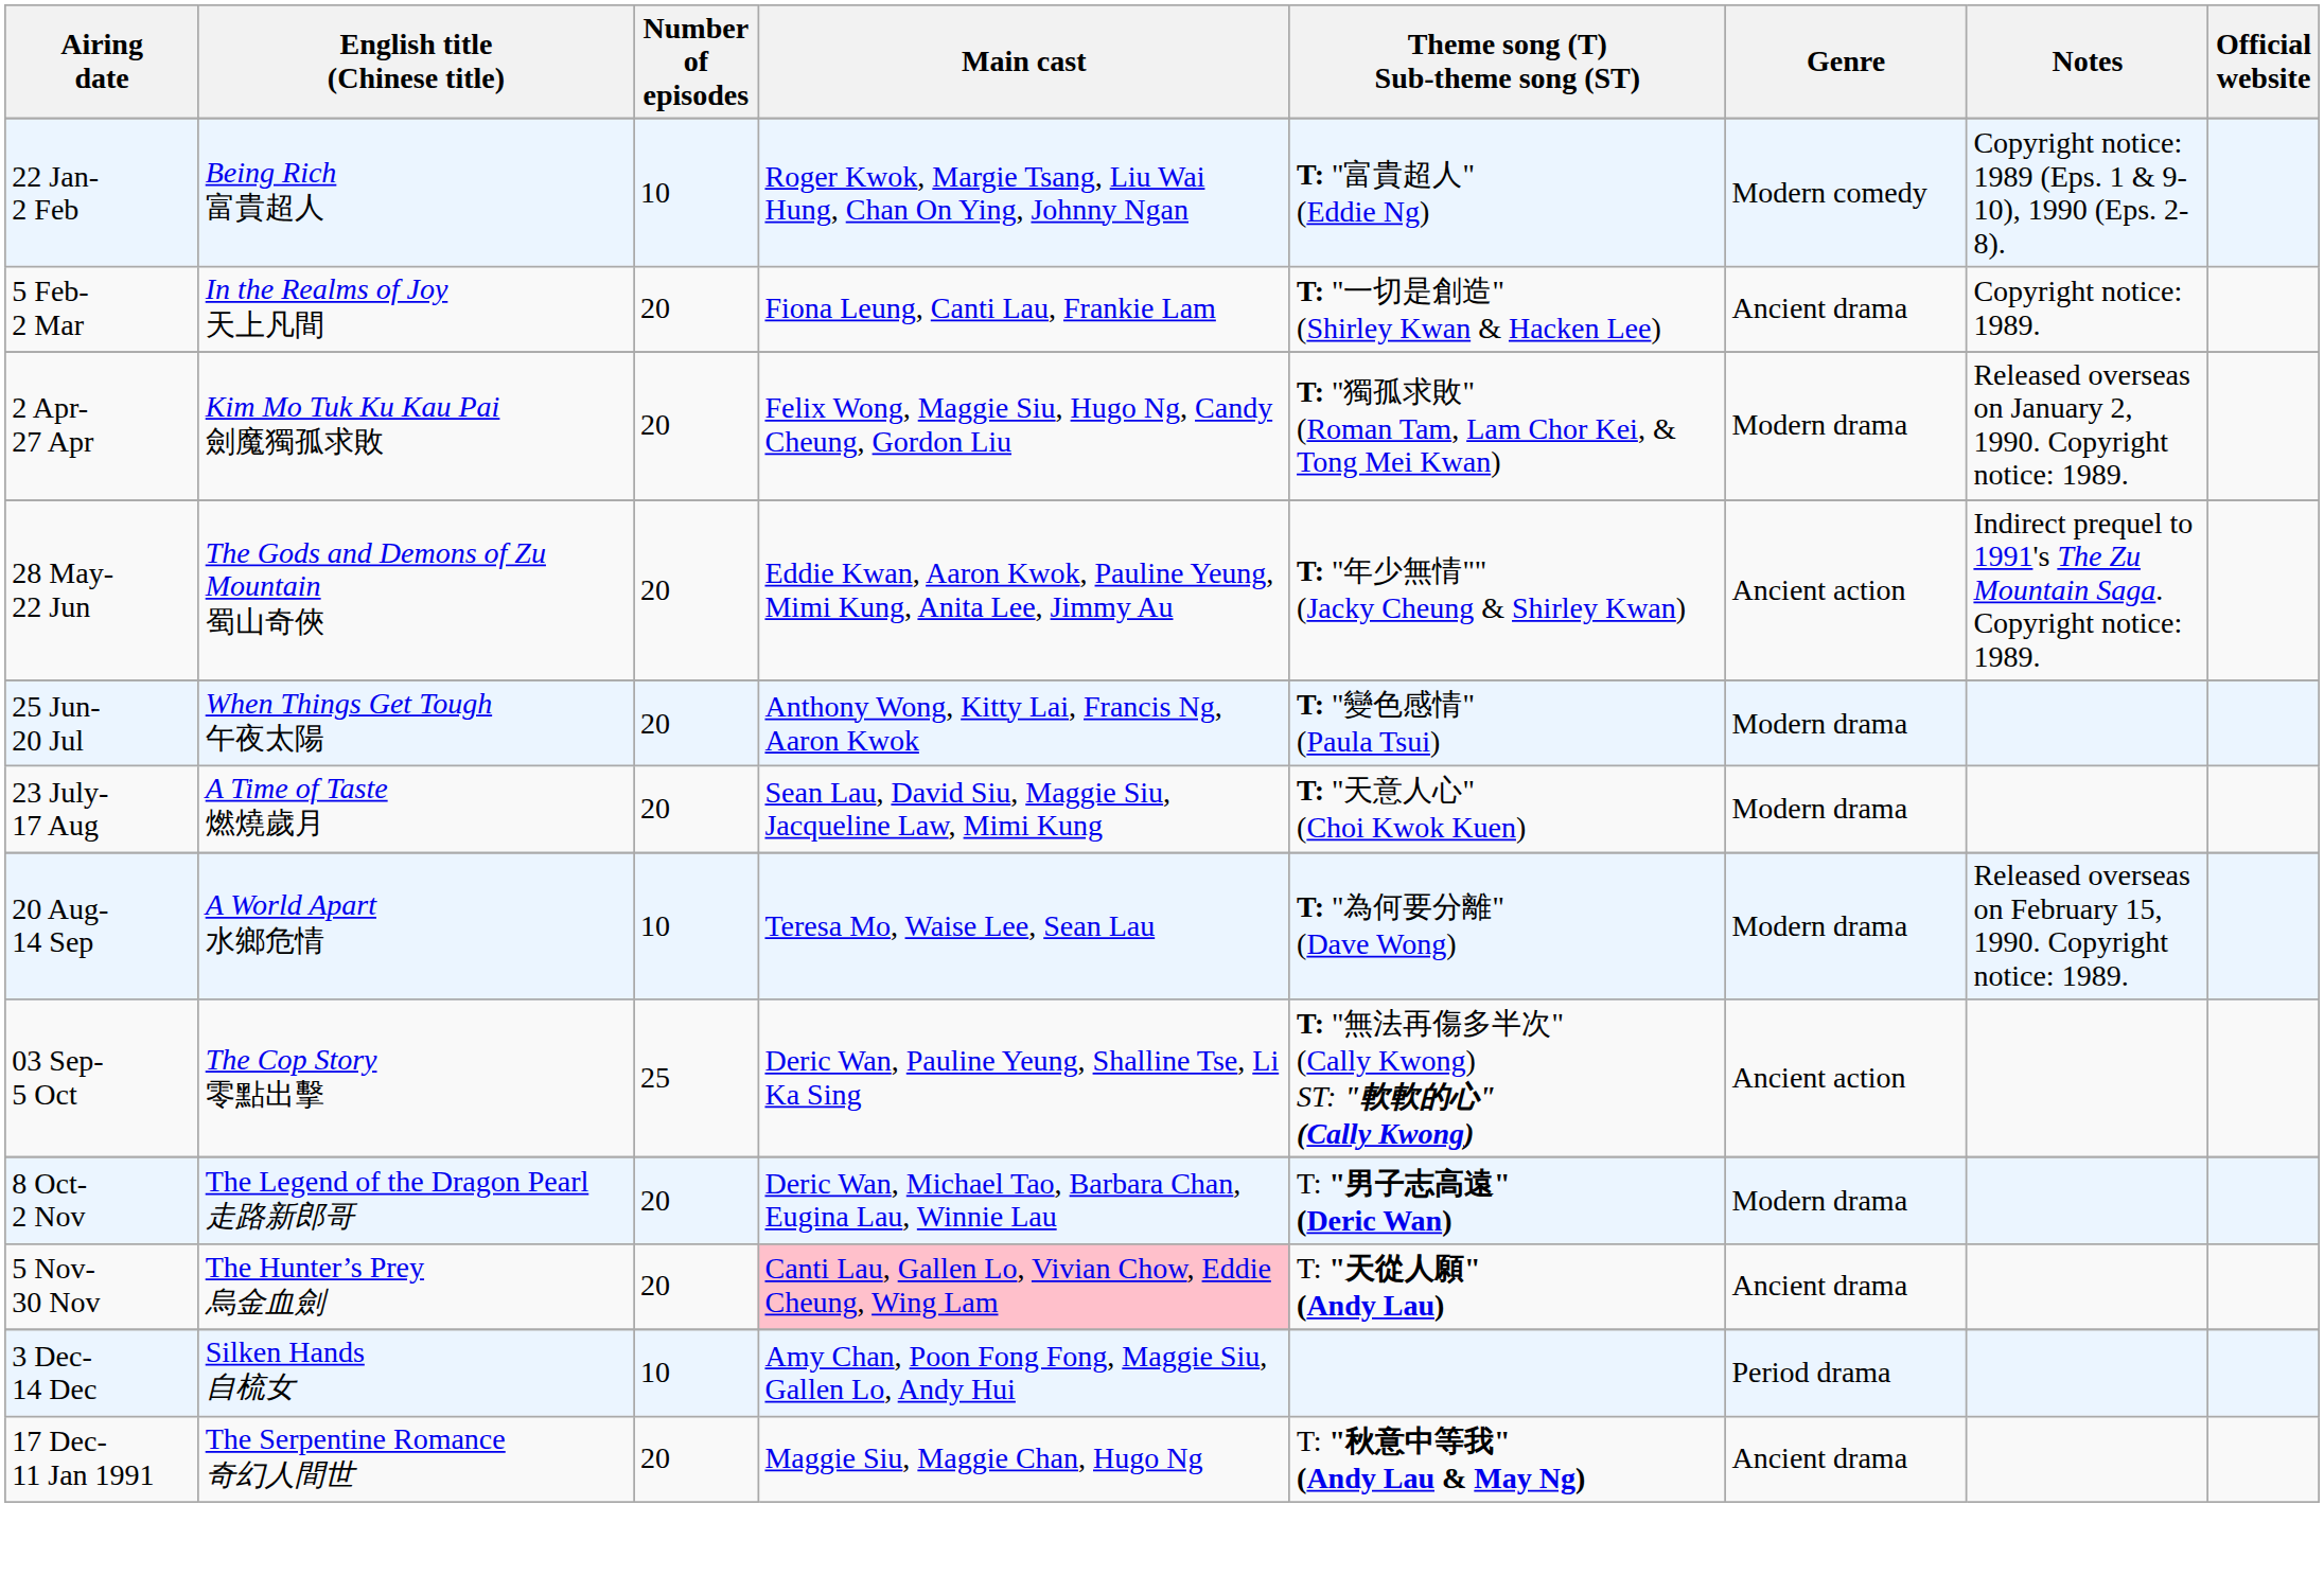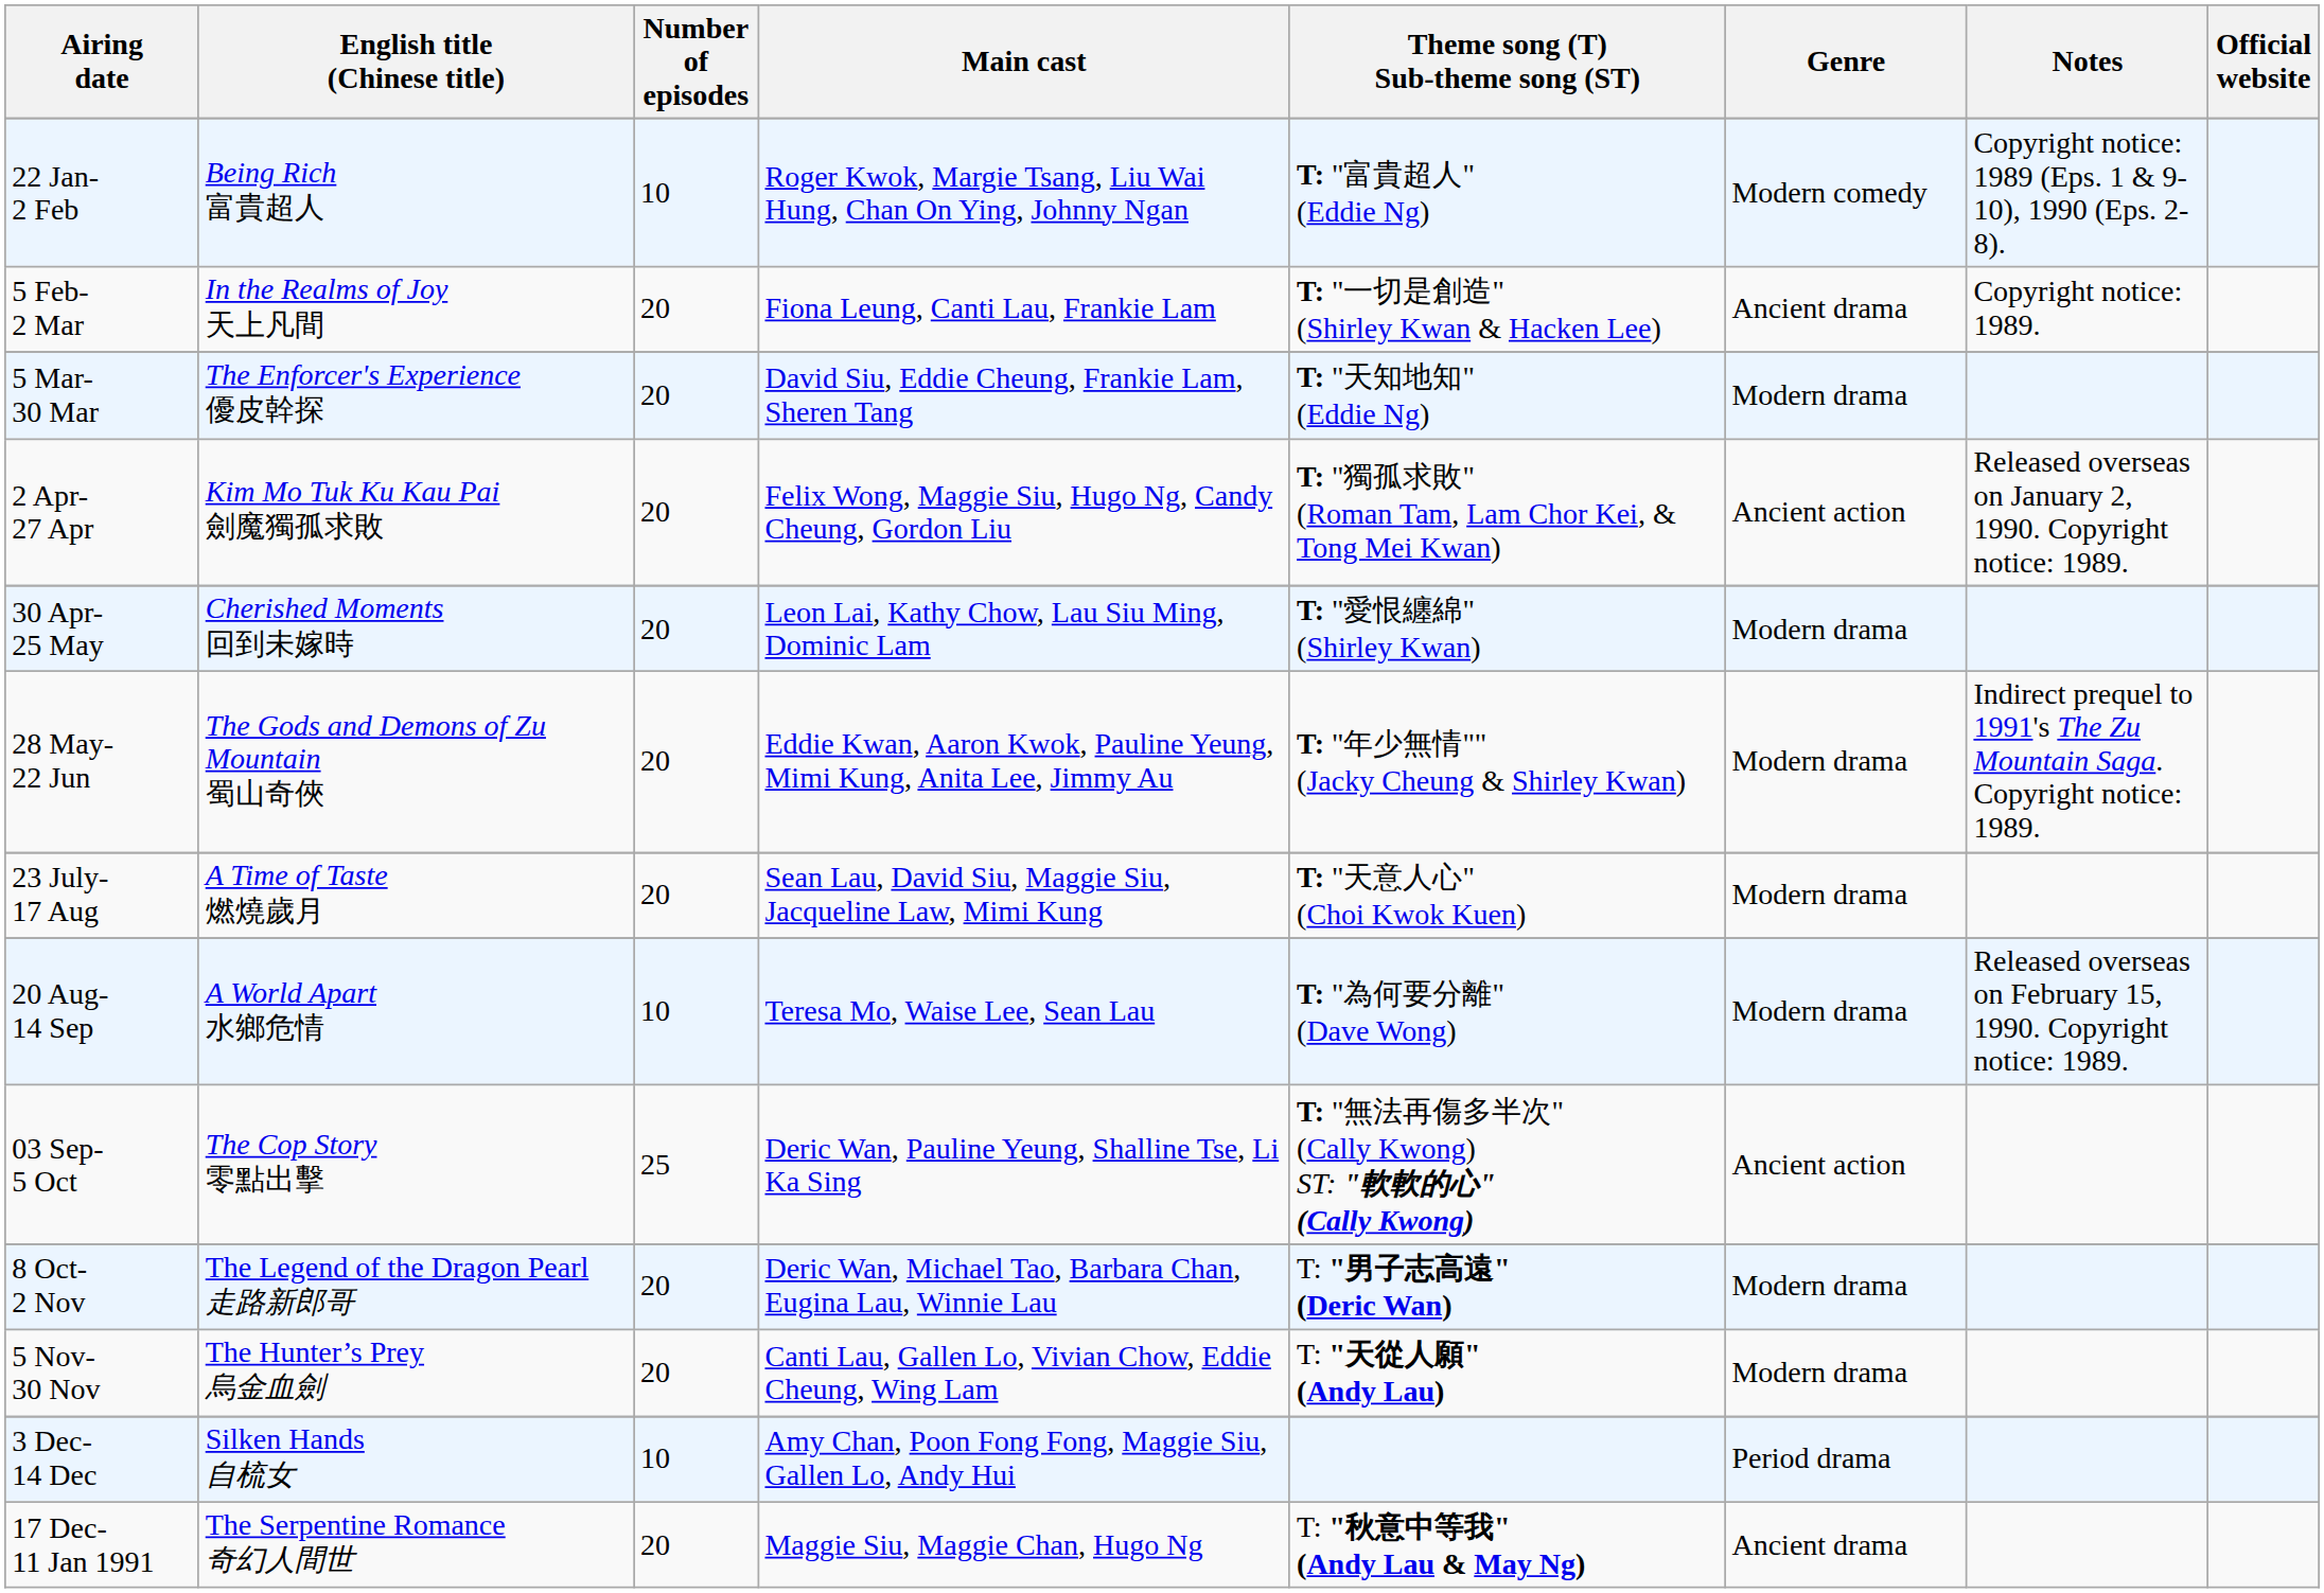+ row: 5 Mar- 30 Mar | The Enforcer's Experience 優皮幹探 | 20 | David Siu, Eddie Cheung, Frankie Lam, Sheren Tang | T: "天知地知" (Eddie Ng) | Modern drama
2 Apr- 27 Apr | Genre: Modern drama -> Ancient action
+ row: 30 Apr- 25 May | Cherished Moments 回到未嫁時 | 20 | Leon Lai, Kathy Chow, Lau Siu Ming, Dominic Lam | T: "愛恨纏綿" (Shirley Kwan) | Modern drama
28 May- 22 Jun | Genre: Ancient action -> Modern drama
- row: 25 Jun- 20 Jul | When Things Get Tough 午夜太陽 | 20 | Anthony Wong, Kitty Lai, Francis Ng, Aaron Kwok | T: "變色感情" (Paula Tsui) | Modern drama
5 Nov- 30 Nov | Main cast: pink background -> no background
5 Nov- 30 Nov | Genre: Ancient drama -> Modern drama
